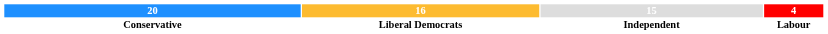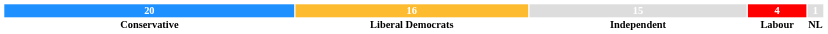+ column: 1 | NL
